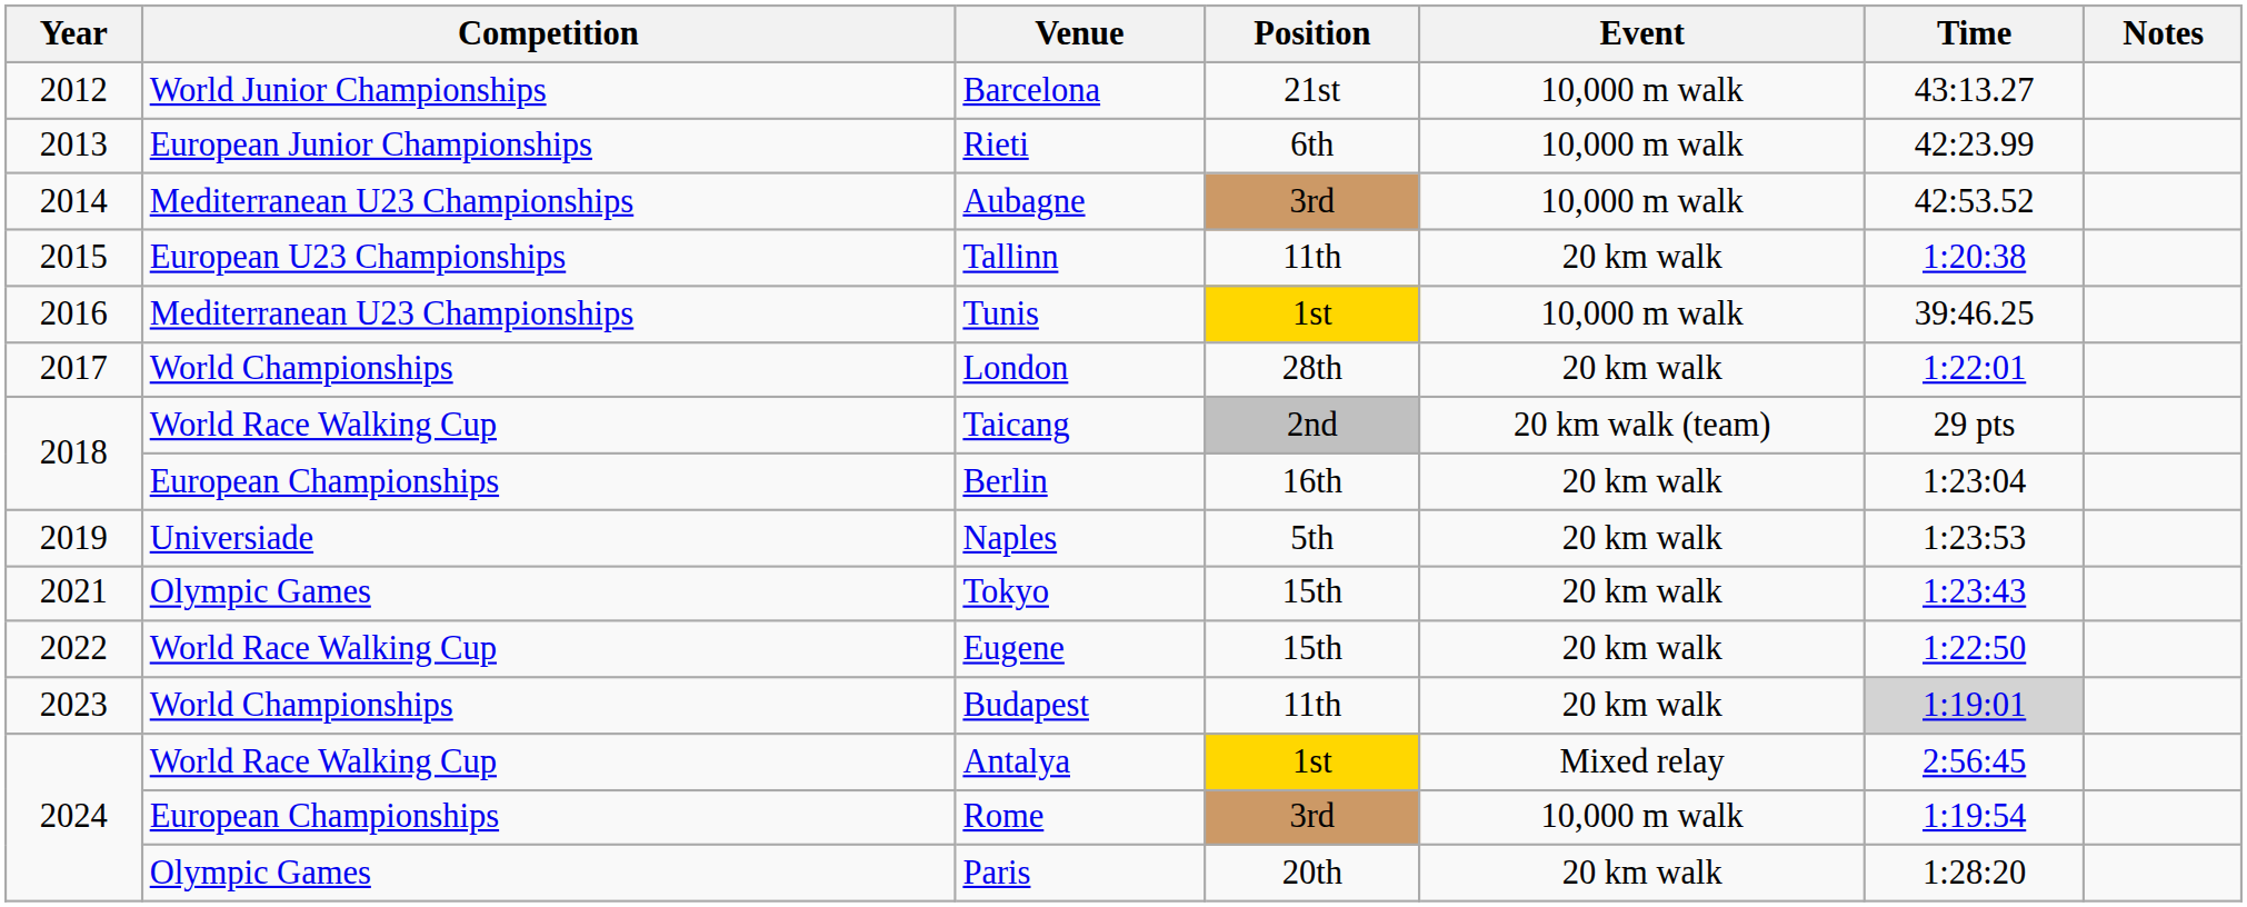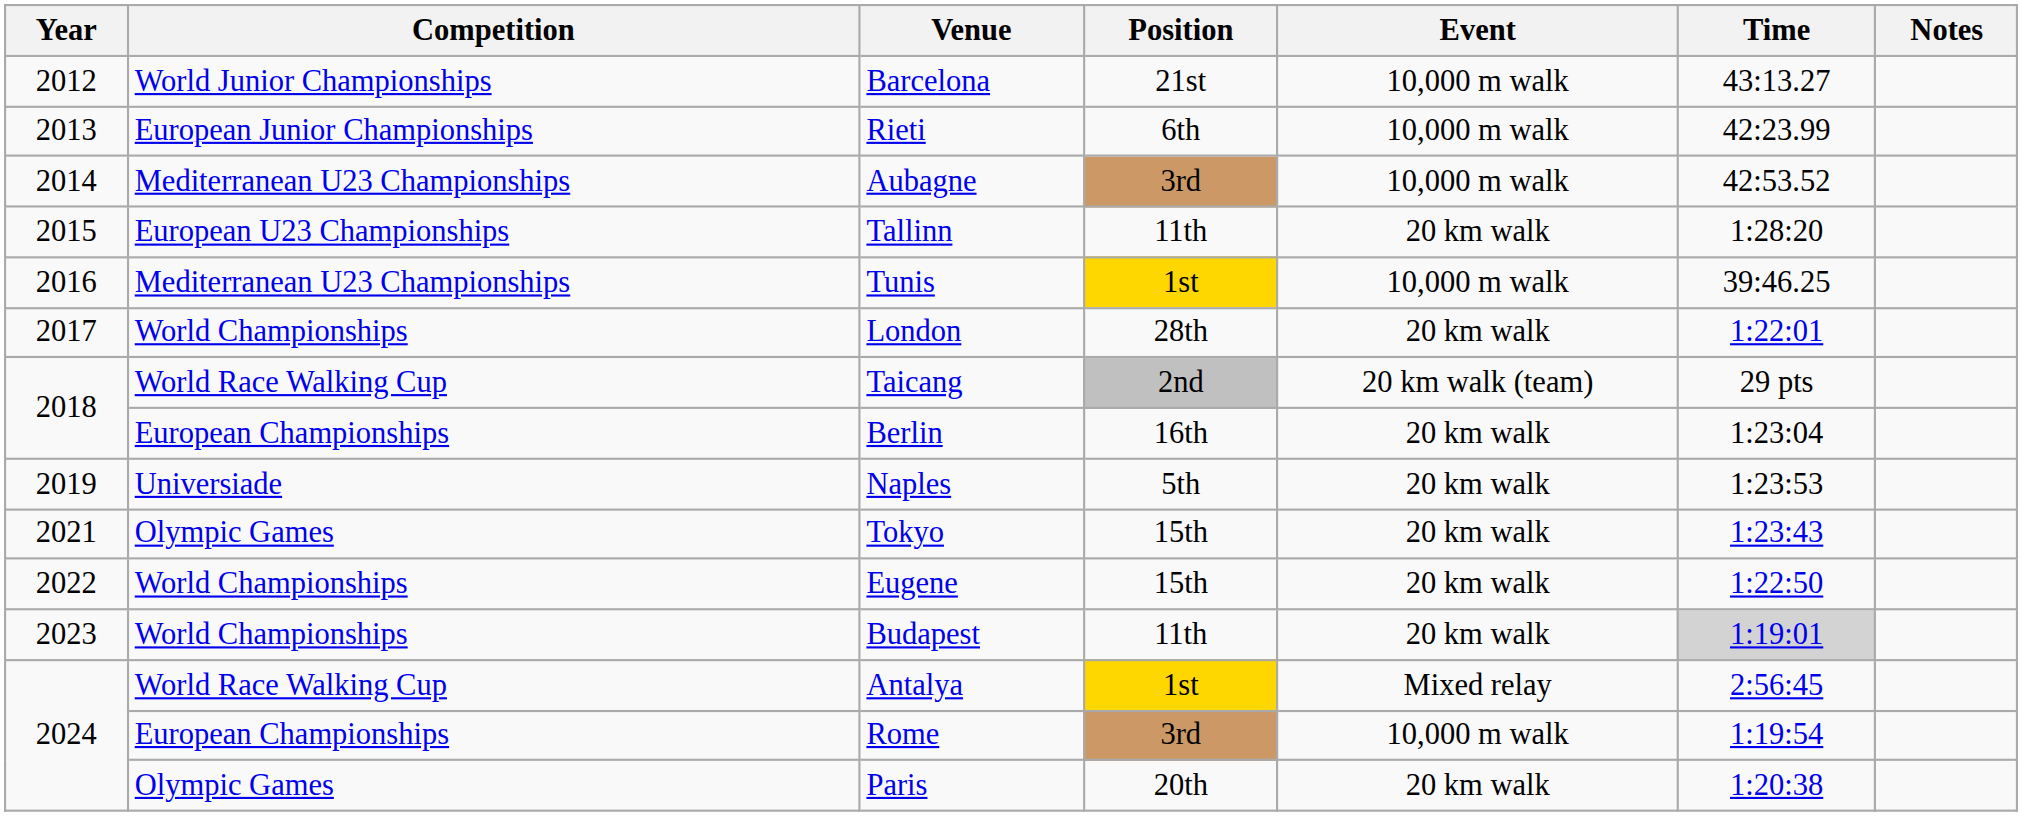Tallinn | Time: 1:20:38 -> 1:28:20
Eugene | Competition: World Race Walking Cup -> World Championships
Paris | Time: 1:28:20 -> 1:20:38
